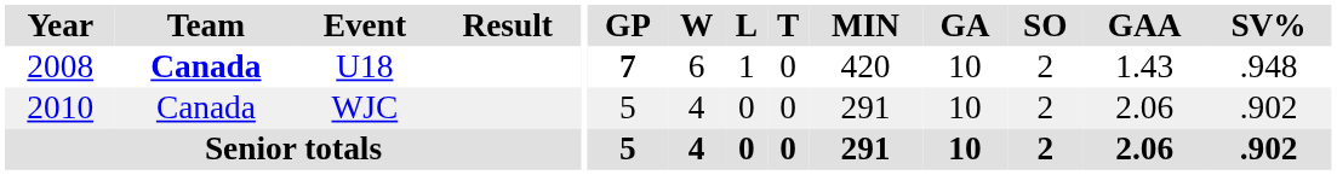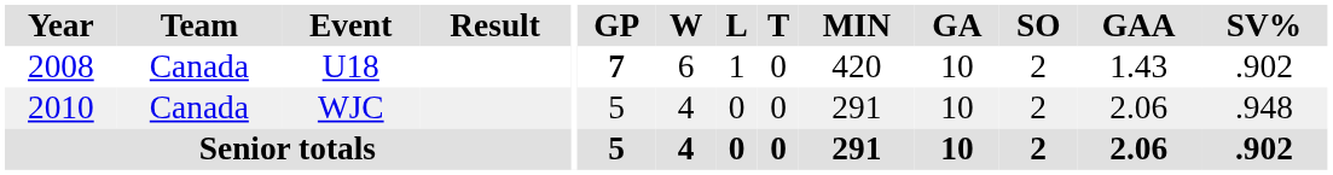U18 | Team: bold -> normal
U18 | SV%: .948 -> .902
WJC | SV%: .902 -> .948
